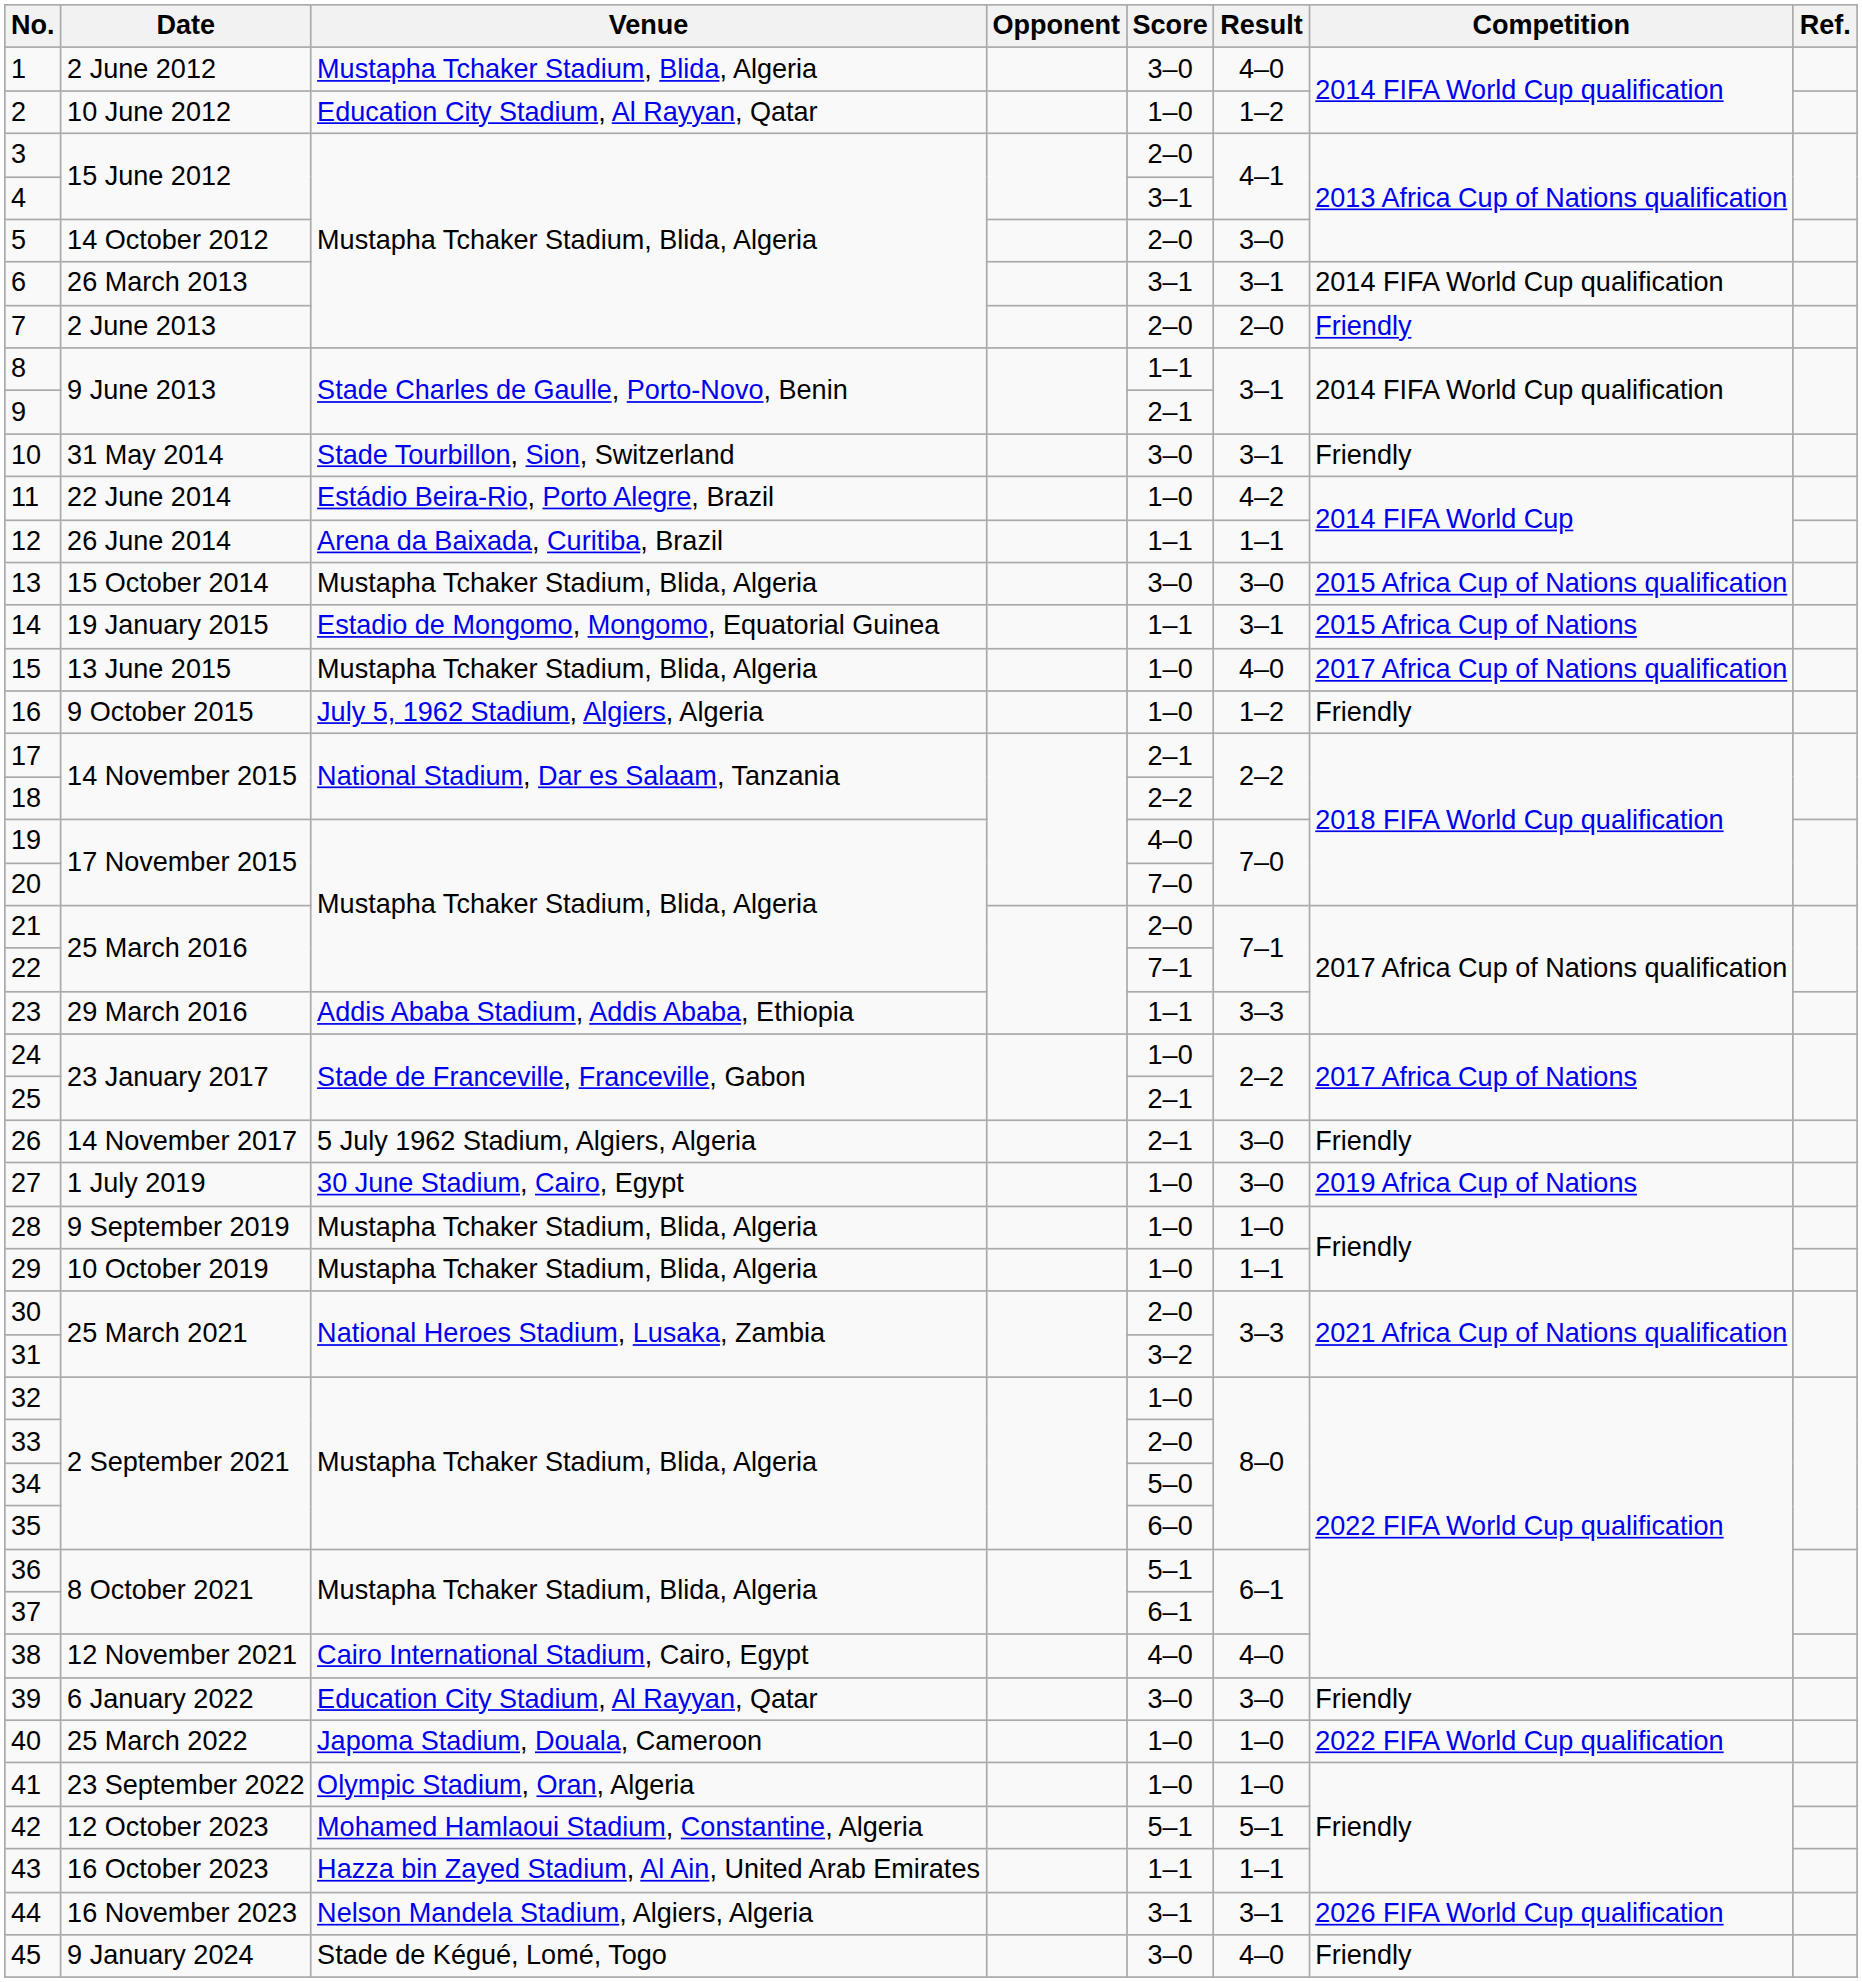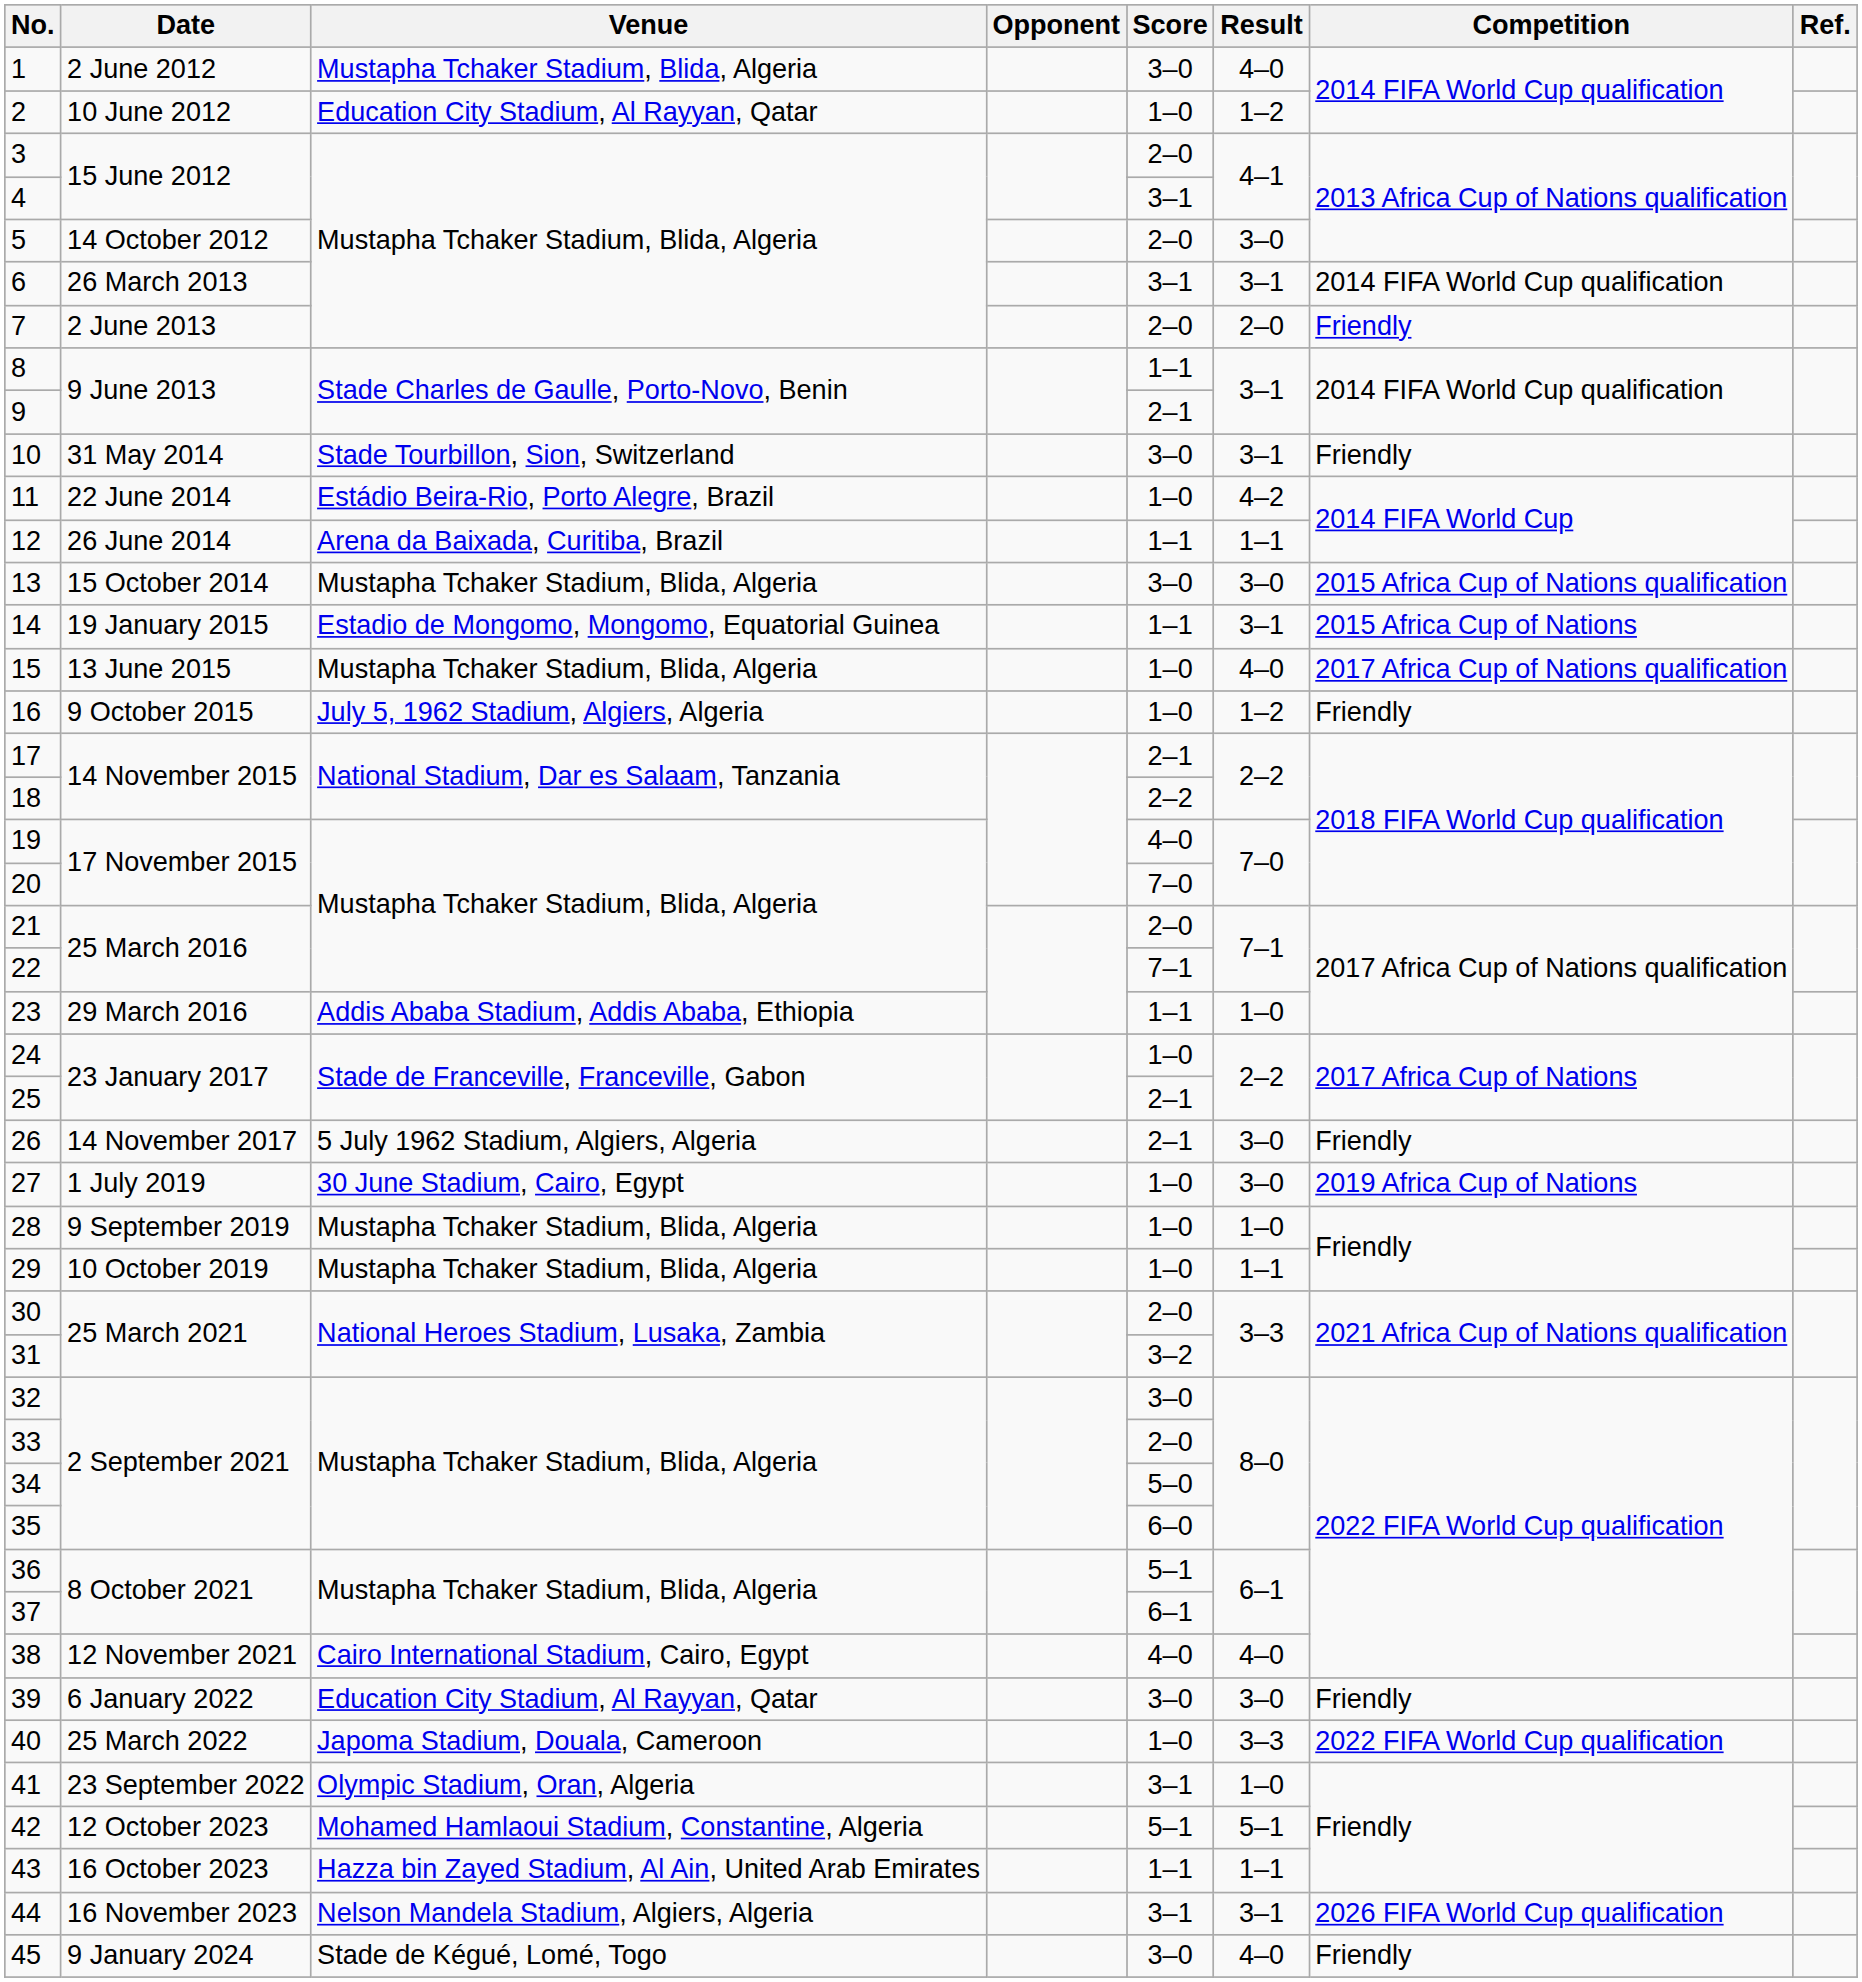23 | Result: 3–3 -> 1–0
32 | Score: 1–0 -> 3–0
40 | Result: 1–0 -> 3–3
41 | Score: 1–0 -> 3–1
